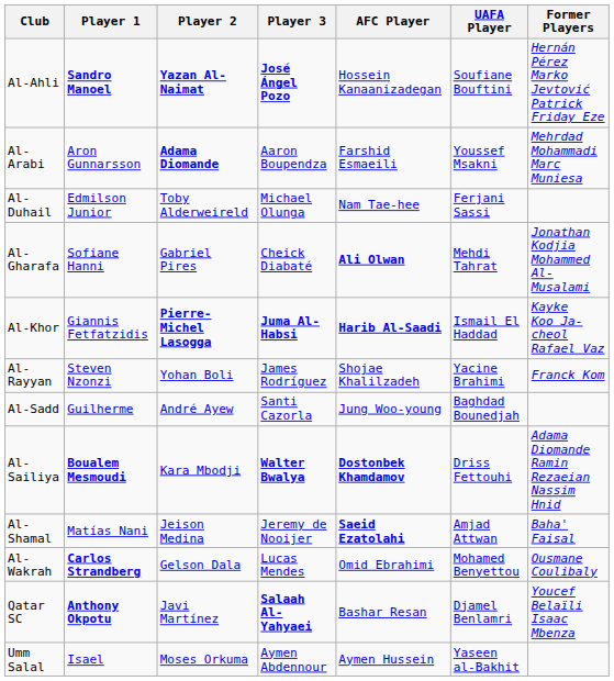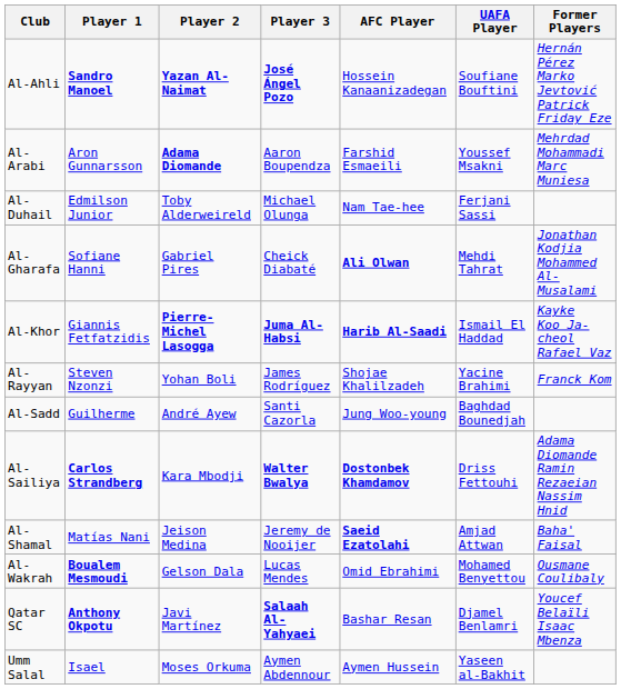Al-Sailiya | Player 1: Boualem Mesmoudi -> Carlos Strandberg
Al-Wakrah | Player 1: Carlos Strandberg -> Boualem Mesmoudi
